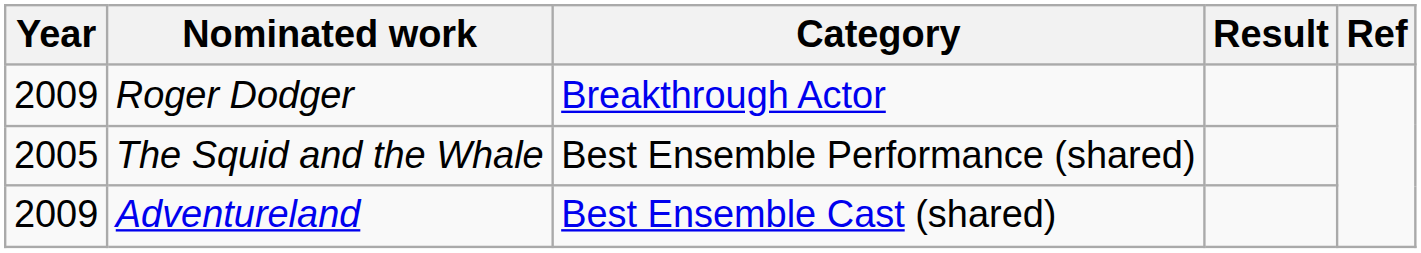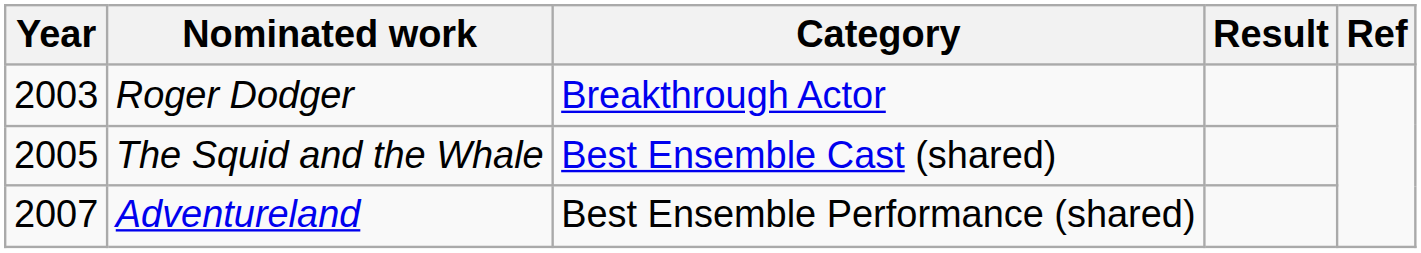Roger Dodger | Year: 2009 -> 2003
The Squid and the Whale | Category: Best Ensemble Performance (shared) -> Best Ensemble Cast (shared)
Adventureland | Year: 2009 -> 2007
Adventureland | Category: Best Ensemble Cast (shared) -> Best Ensemble Performance (shared)
